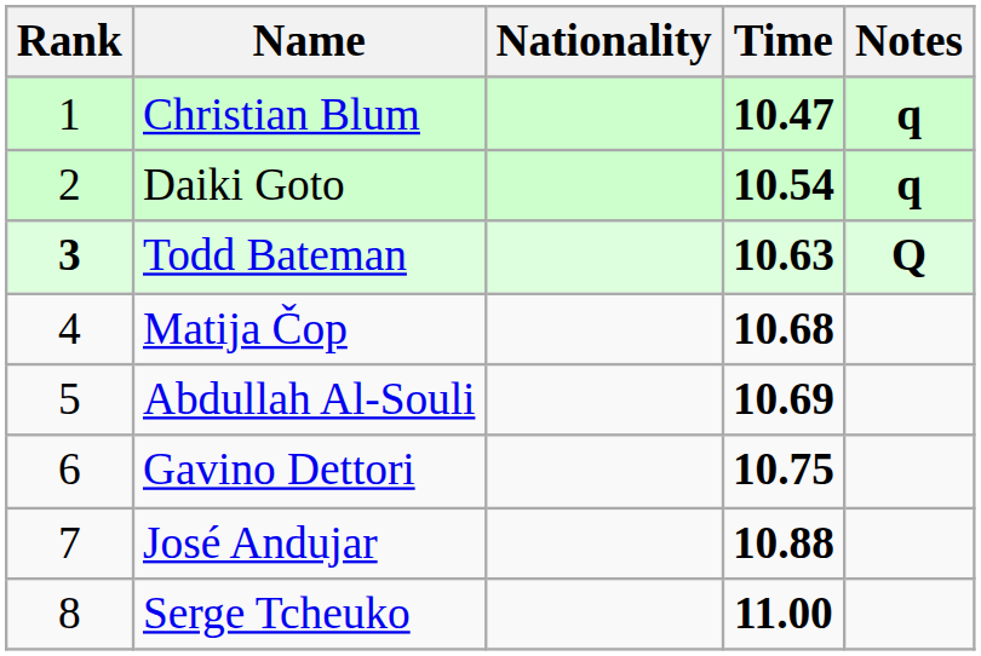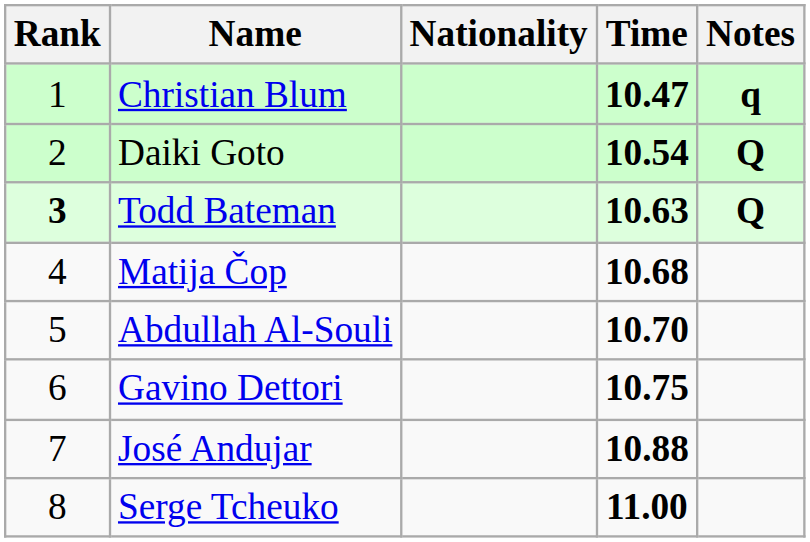Daiki Goto | Notes: q -> Q
Abdullah Al-Souli | Time: 10.69 -> 10.70
